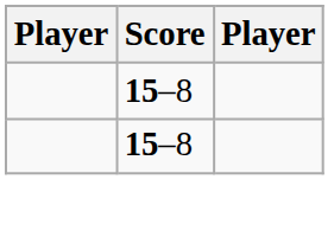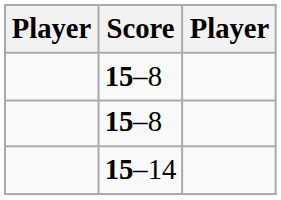+ row: 15–14
